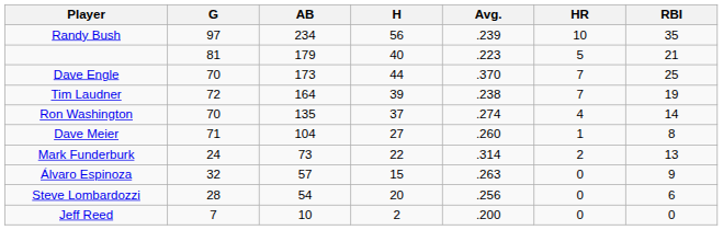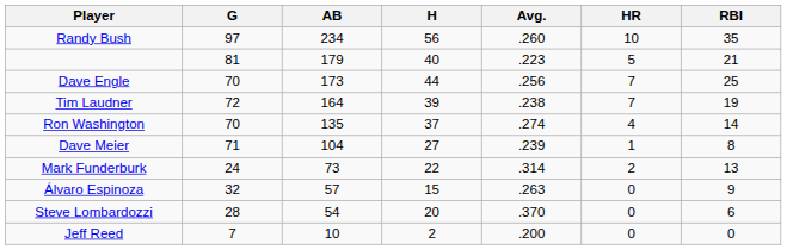Randy Bush | Avg.: .239 -> .260
Dave Engle | Avg.: .370 -> .256
Dave Meier | Avg.: .260 -> .239
Steve Lombardozzi | Avg.: .256 -> .370
